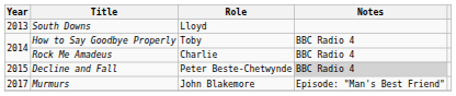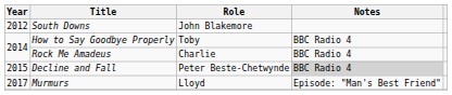South Downs | Year: 2013 -> 2012
South Downs | Role: Lloyd -> John Blakemore
Murmurs | Role: John Blakemore -> Lloyd
